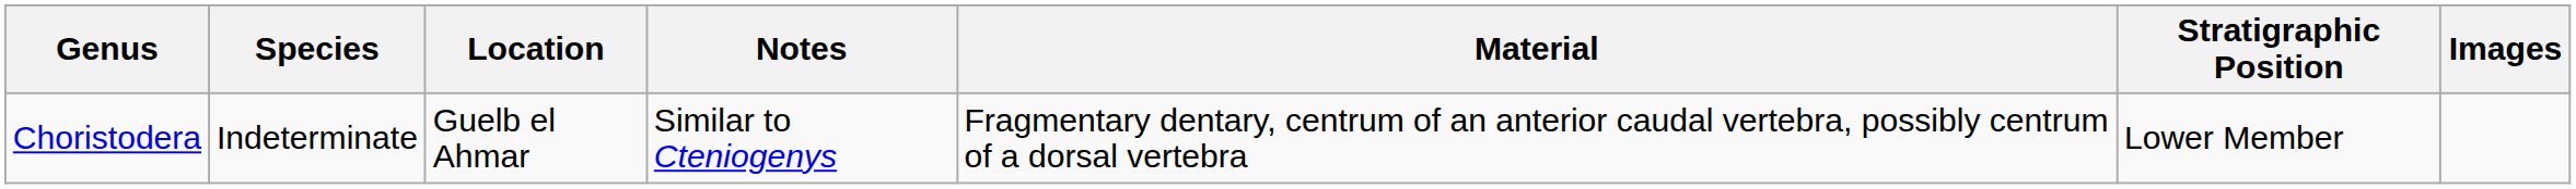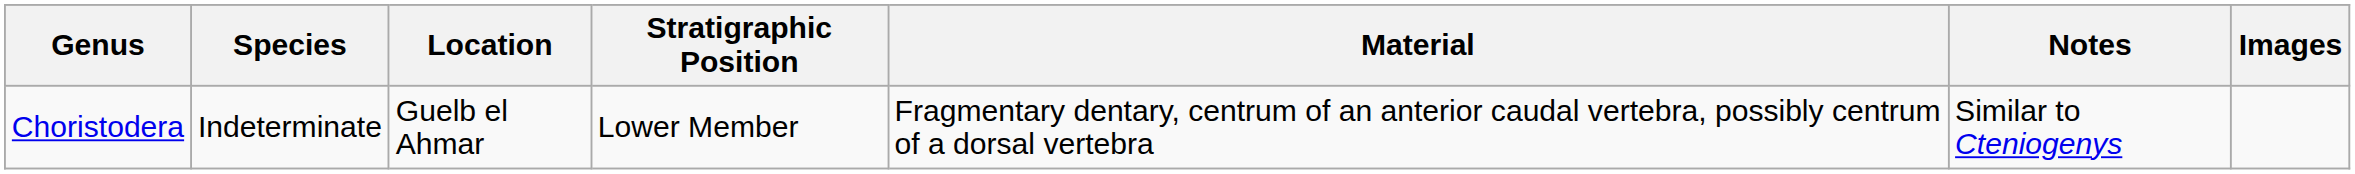columns swapped: Stratigraphic Position <-> Notes
